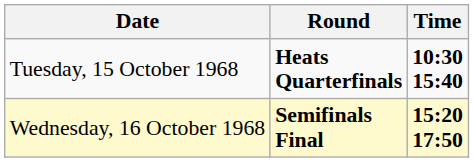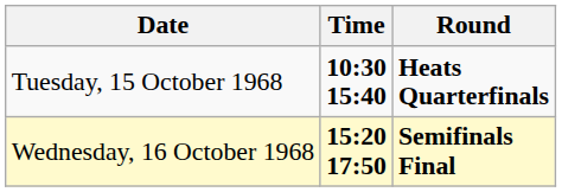columns swapped: Time <-> Round
